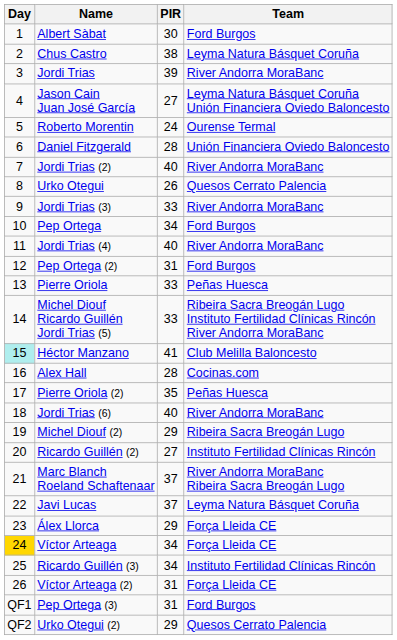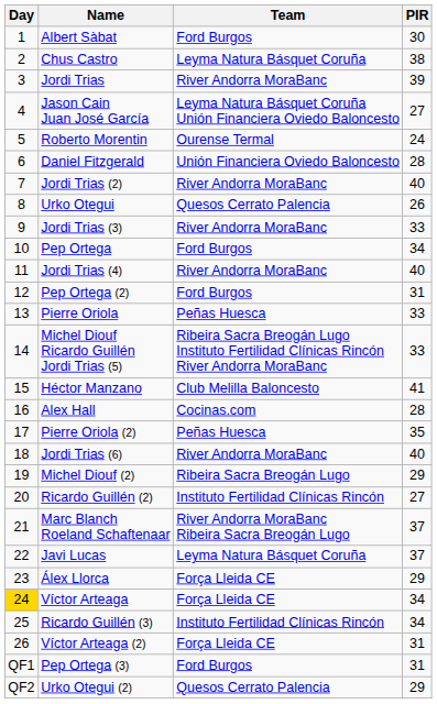columns swapped: Team <-> PIR
Héctor Manzano | Day: paleturquoise background -> no background
